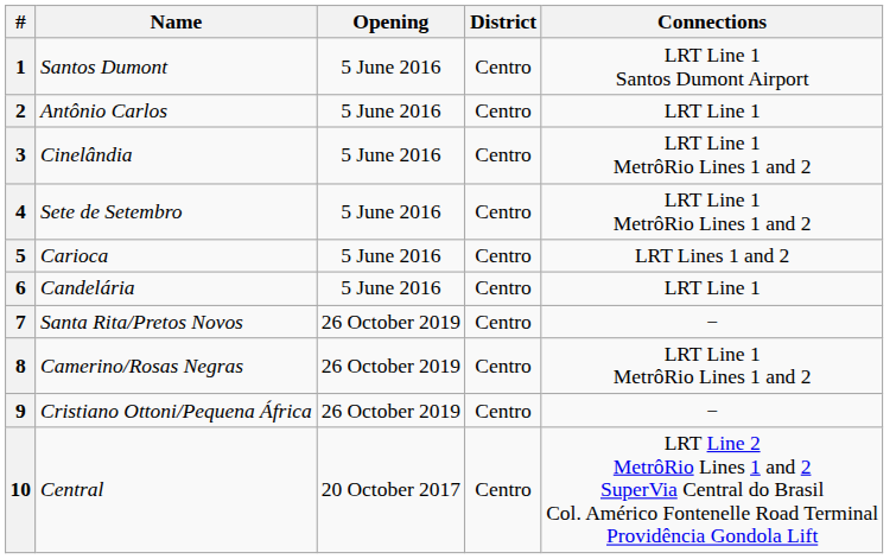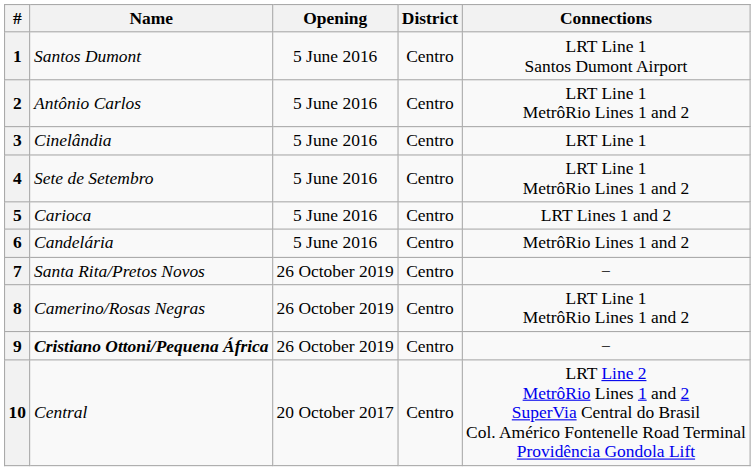2 | Connections: LRT Line 1 -> LRT Line 1 MetrôRio Lines 1 and 2
3 | Connections: LRT Line 1 MetrôRio Lines 1 and 2 -> LRT Line 1
6 | Connections: LRT Line 1 -> MetrôRio Lines 1 and 2
9 | Name: normal -> bold
